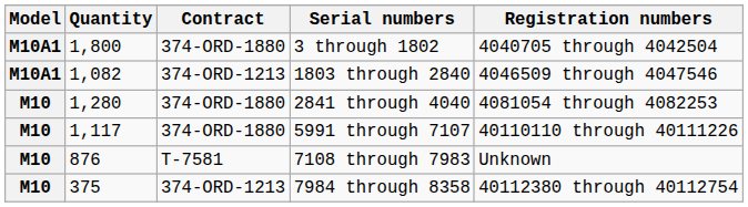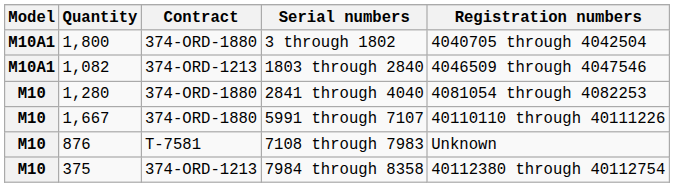5991 through 7107 | Quantity: 1,117 -> 1,667
